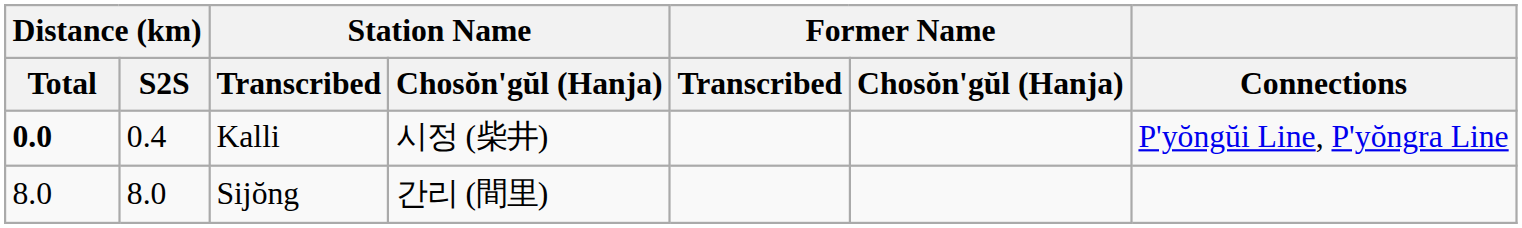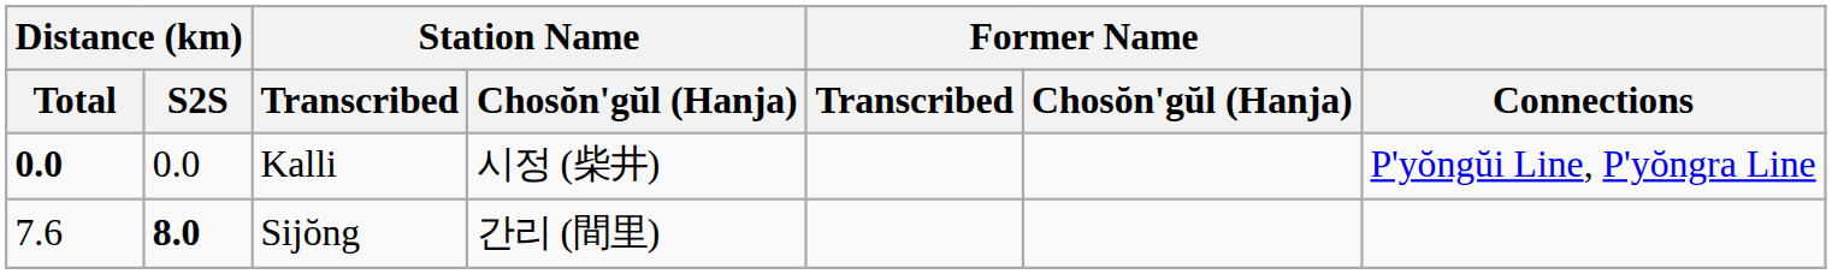Kalli | Distance (km) / S2S: 0.4 -> 0.0
Sijŏng | Distance (km) / Total: 8.0 -> 7.6
Sijŏng | Distance (km) / S2S: normal -> bold
